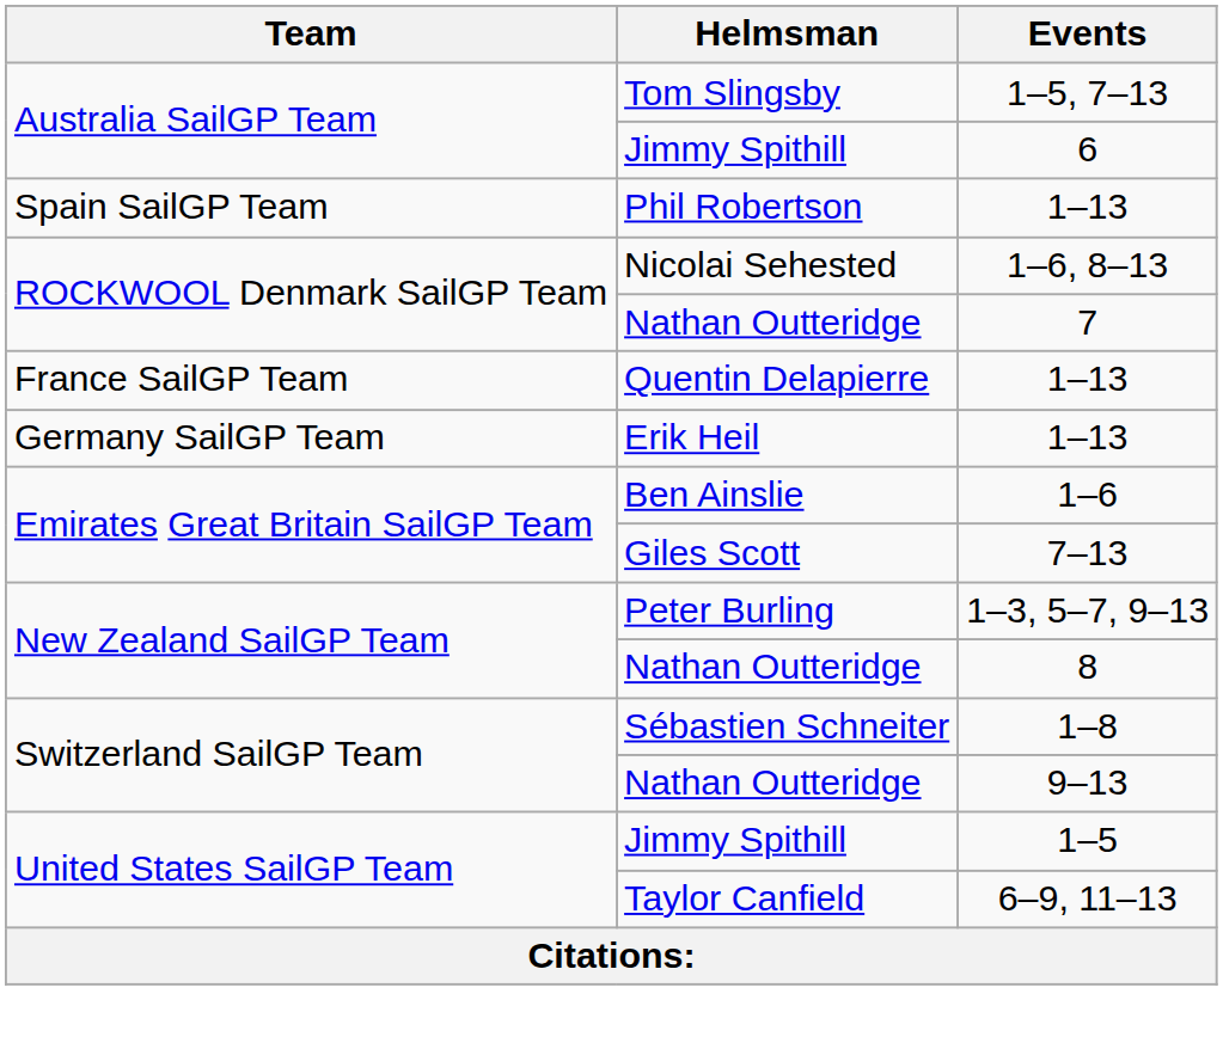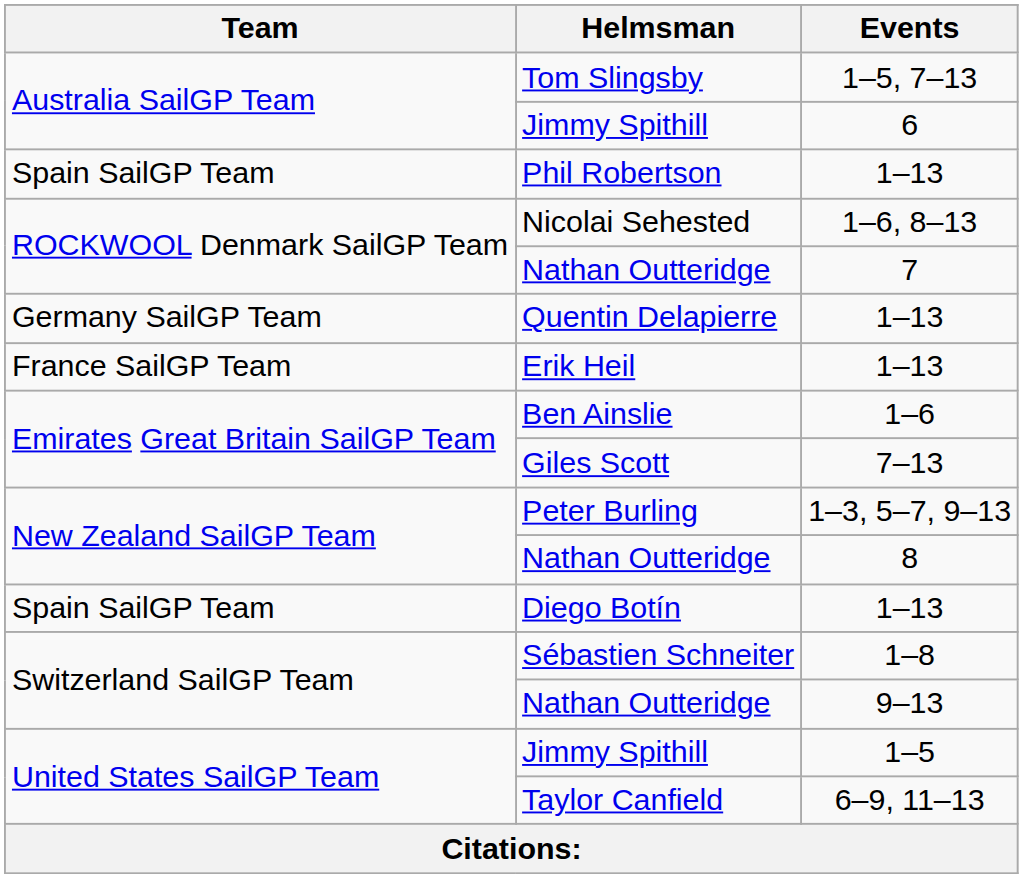Quentin Delapierre | Team: France SailGP Team -> Germany SailGP Team
Erik Heil | Team: Germany SailGP Team -> France SailGP Team
+ row: Spain SailGP Team | Diego Botín | 1–13
